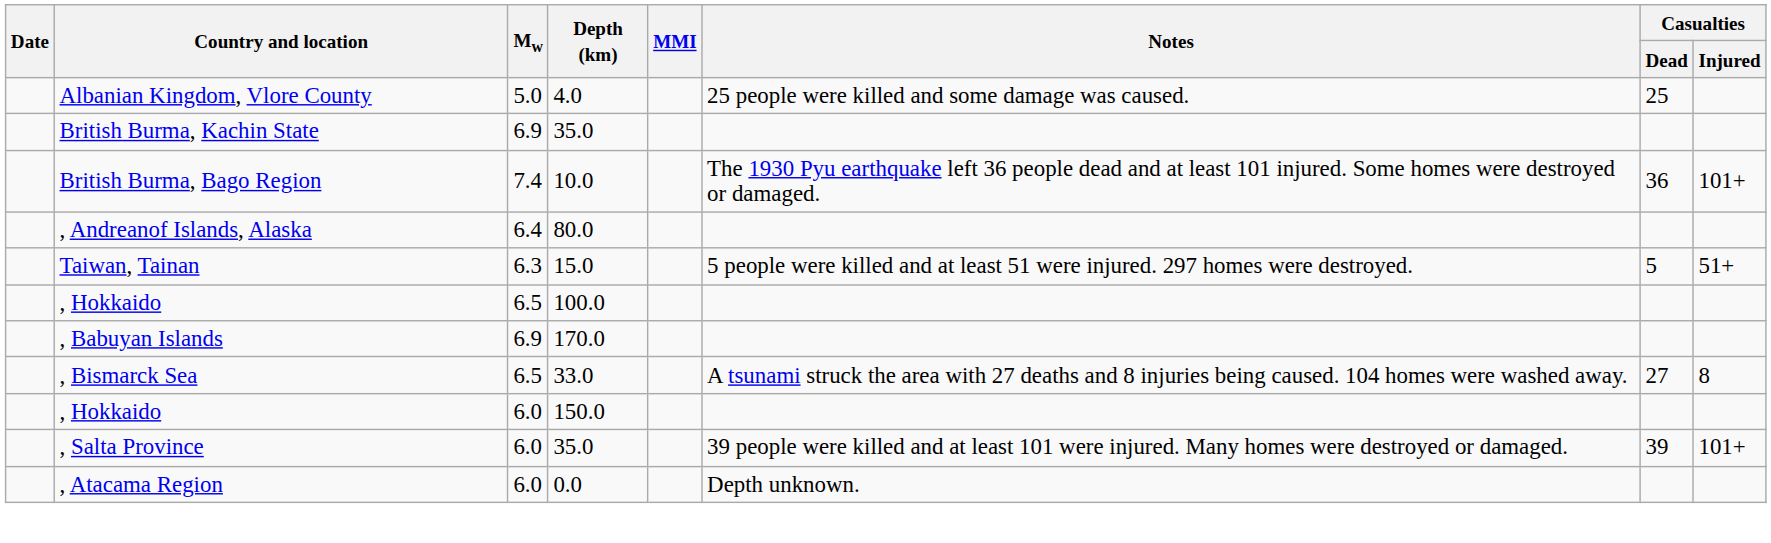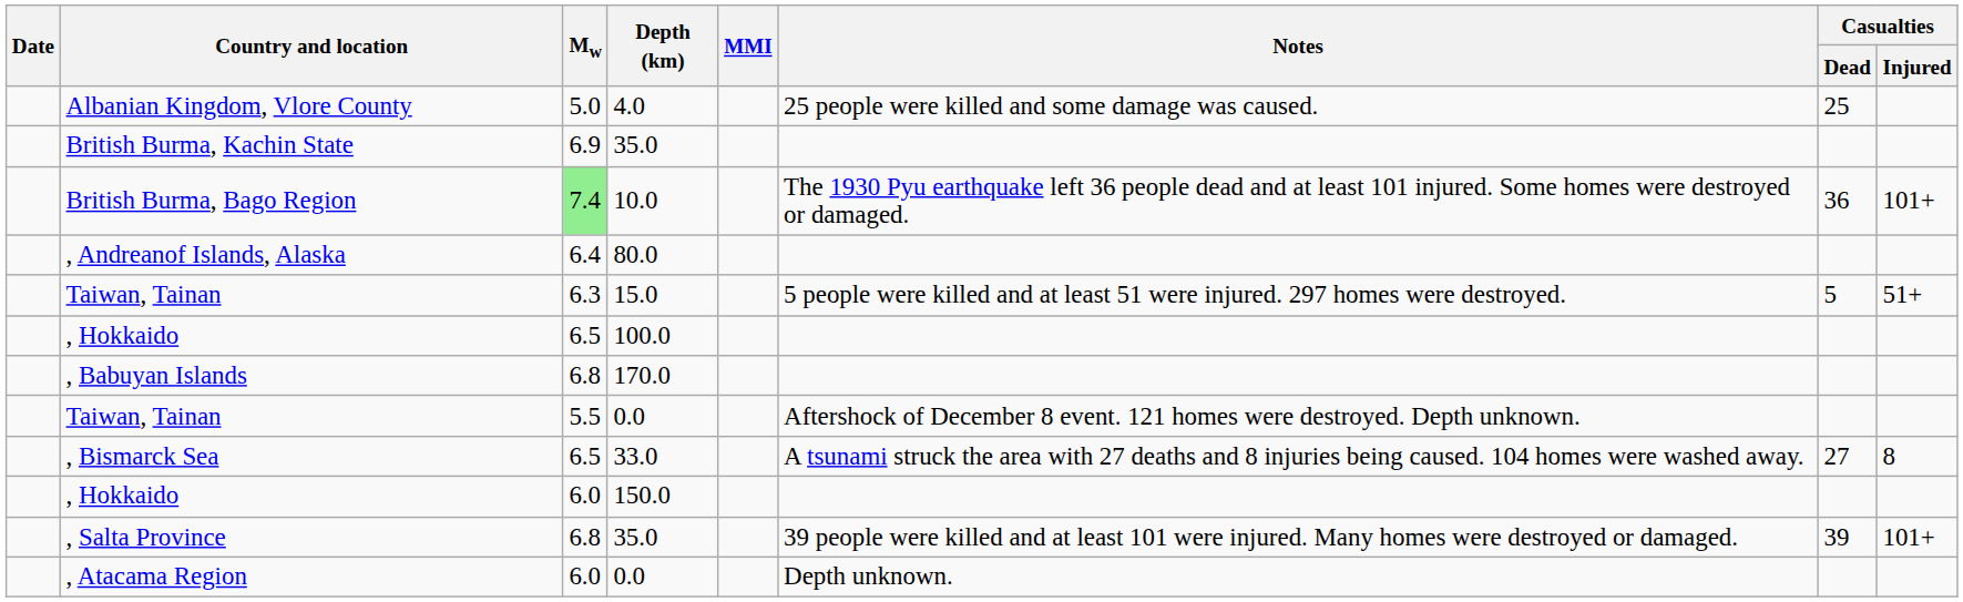British Burma, Bago Region | Mw: no background -> lightgreen background
, Babuyan Islands | Mw: 6.9 -> 6.8
+ row: Taiwan, Tainan | 5.5 | 0.0 | Aftershock of December 8 event. 121 homes were destroyed. Depth unknown.
, Salta Province | Mw: 6.0 -> 6.8
